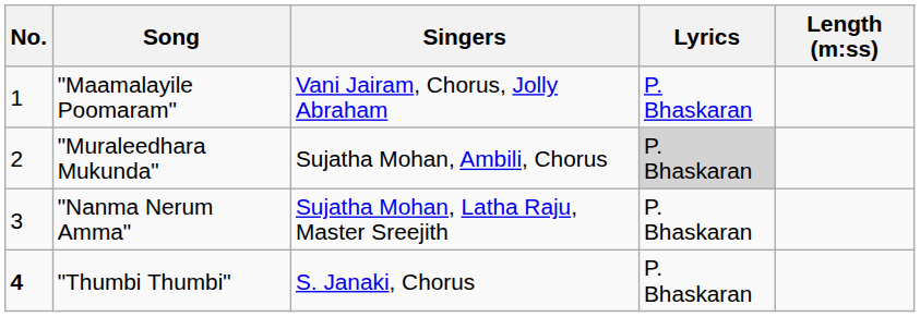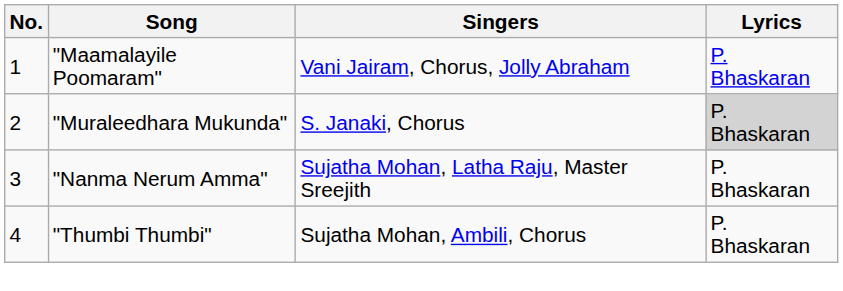- column: Length (m:ss)
"Muraleedhara Mukunda" | Singers: Sujatha Mohan, Ambili, Chorus -> S. Janaki, Chorus
"Thumbi Thumbi" | No.: bold -> normal
"Thumbi Thumbi" | Singers: S. Janaki, Chorus -> Sujatha Mohan, Ambili, Chorus
